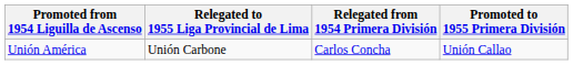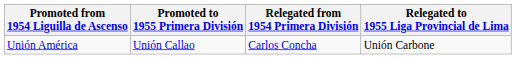columns swapped: Promoted to 1955 Primera División <-> Relegated to 1955 Liga Provincial de Lima
